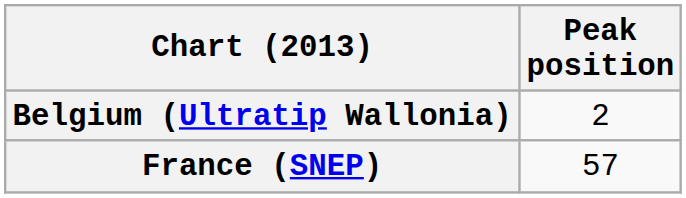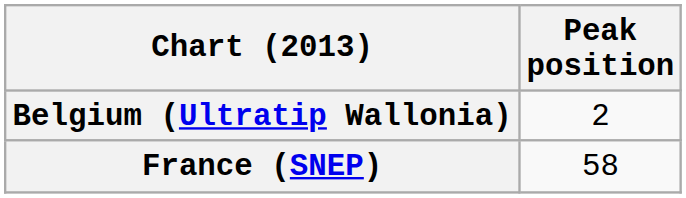France (SNEP) | Peak position: 57 -> 58
